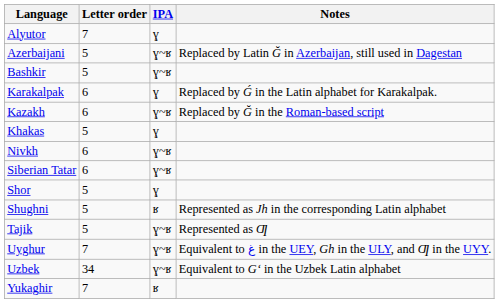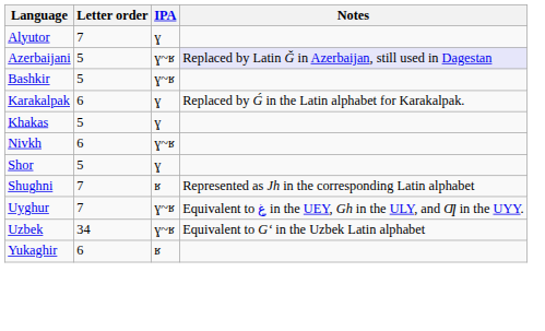Azerbaijani | Notes: no background -> lavender background
- row: Kazakh | 6 | ɣ~ʁ | Replaced by Ğ in the Roman-based script
- row: Siberian Tatar | 6 | ɣ~ʁ
Shughni | Letter order: 5 -> 7
- row: Tajik | 5 | ɣ~ʁ | Represented as Ƣ
Yukaghir | Letter order: 7 -> 6
